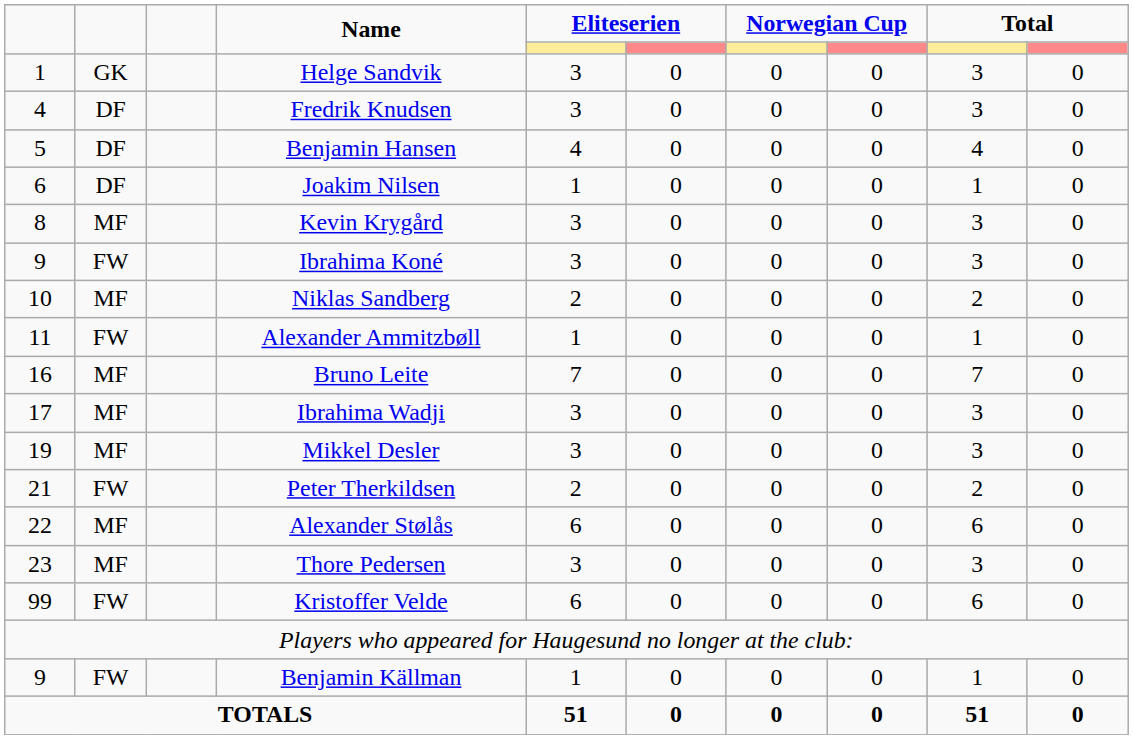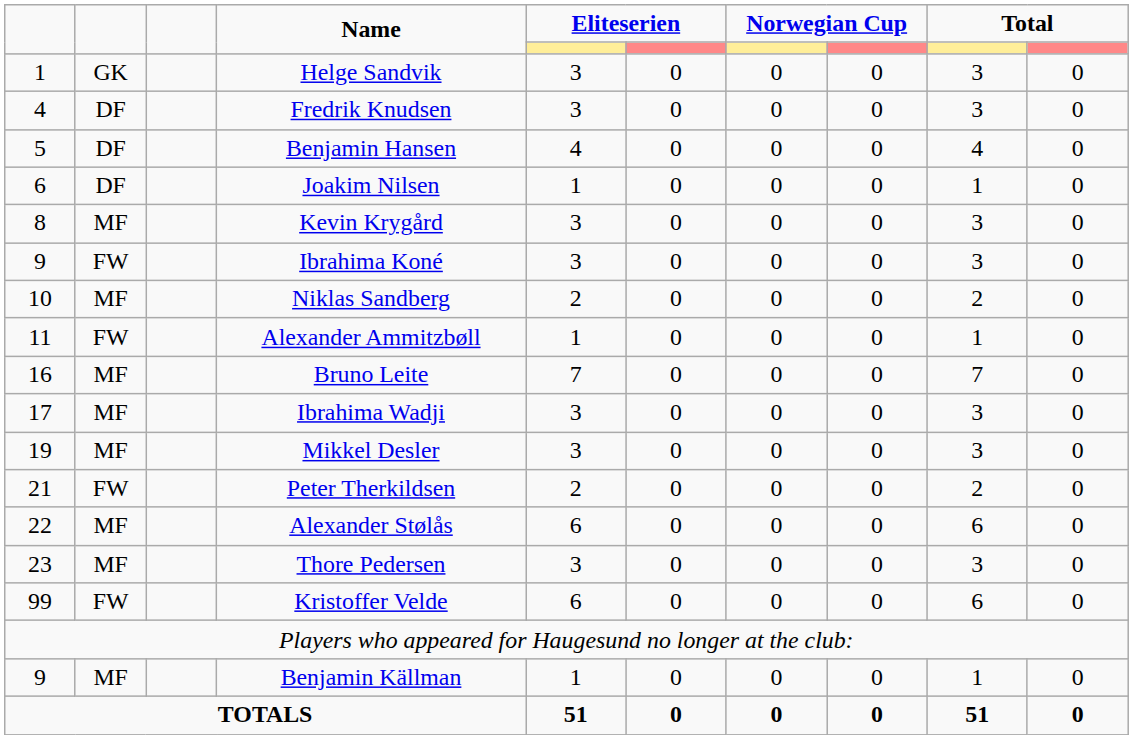Benjamin Källman | column 2: FW -> MF
